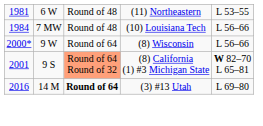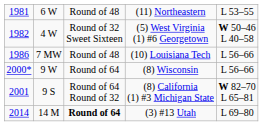+ row: 1982 | 4 W | Round of 32 Sweet Sixteen | (5) West Virginia (1) #6 Georgetown | W 50–46 L 40–58
(10) Louisiana Tech | column 1: 1984 -> 1986
(8) California (1) #3 Michigan State | column 3: lightsalmon background -> no background
(3) #13 Utah | column 1: 2016 -> 2014
